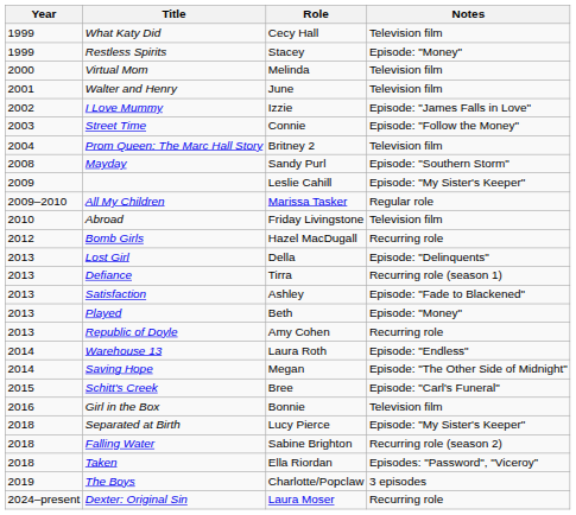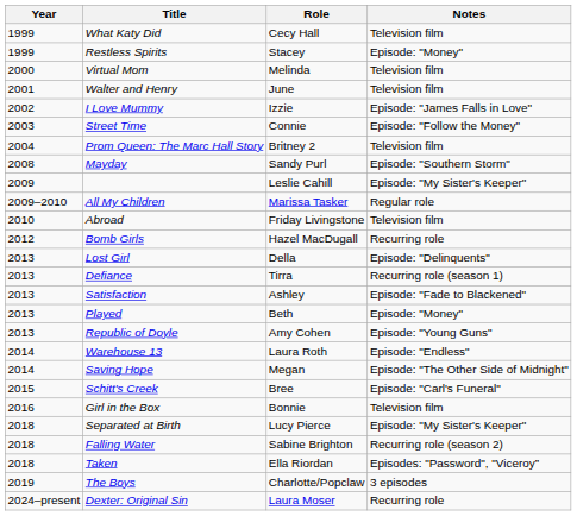Republic of Doyle | Notes: Recurring role -> Episode: "Young Guns"
